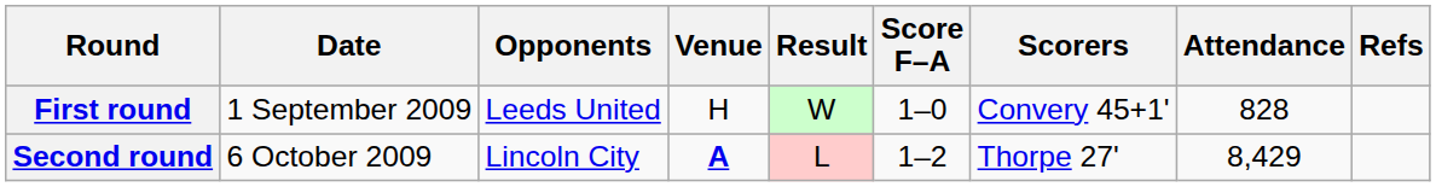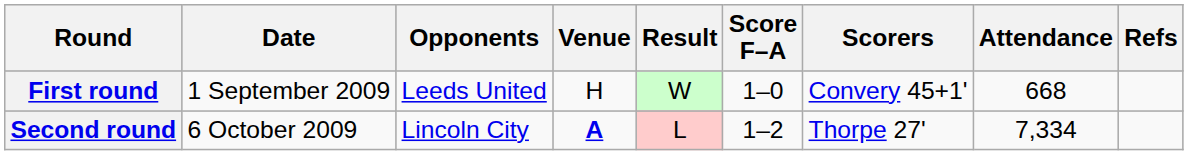First round | Attendance: 828 -> 668
Second round | Attendance: 8,429 -> 7,334
